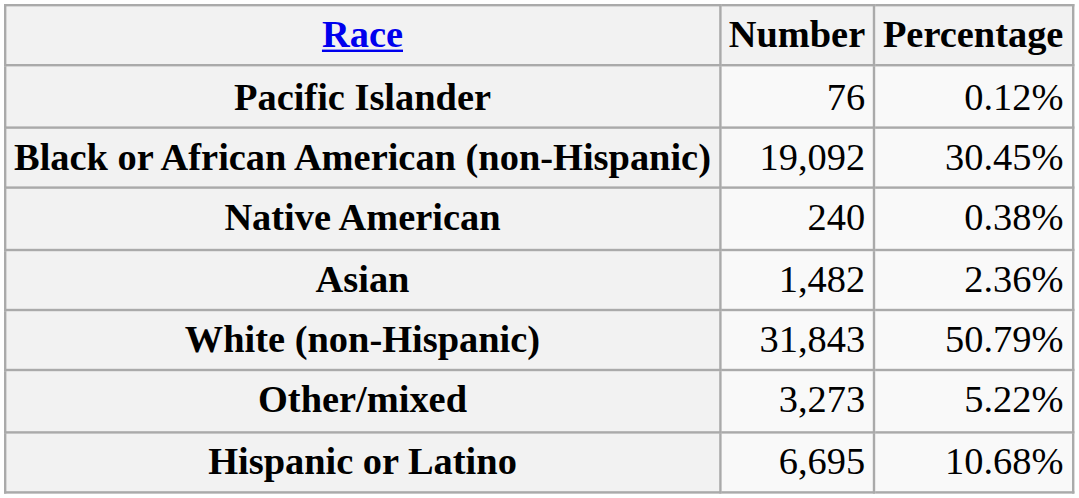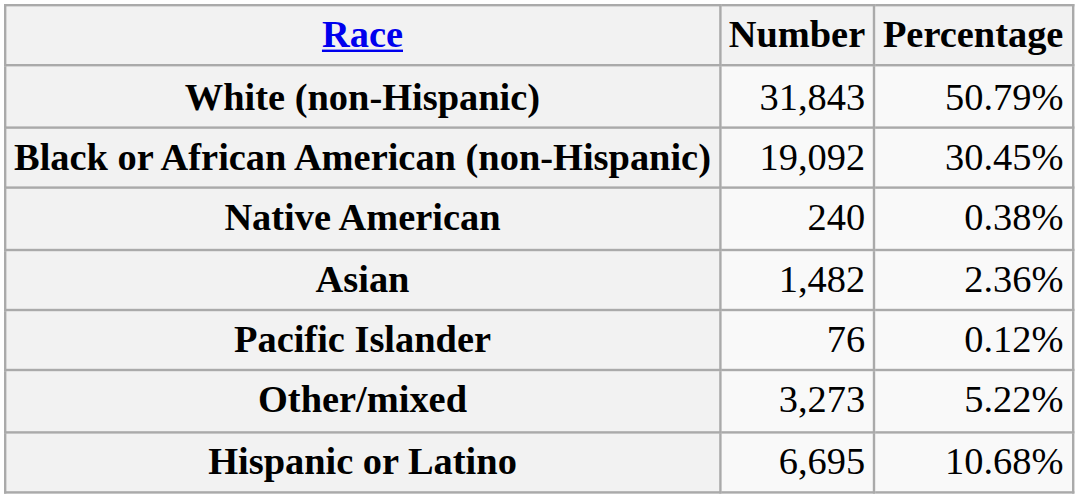rows swapped: White (non-Hispanic) <-> Pacific Islander
